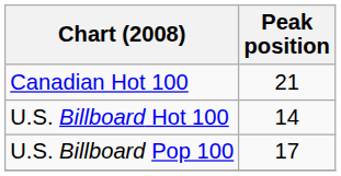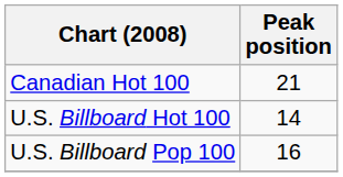U.S. Billboard Pop 100 | Peak position: 17 -> 16
